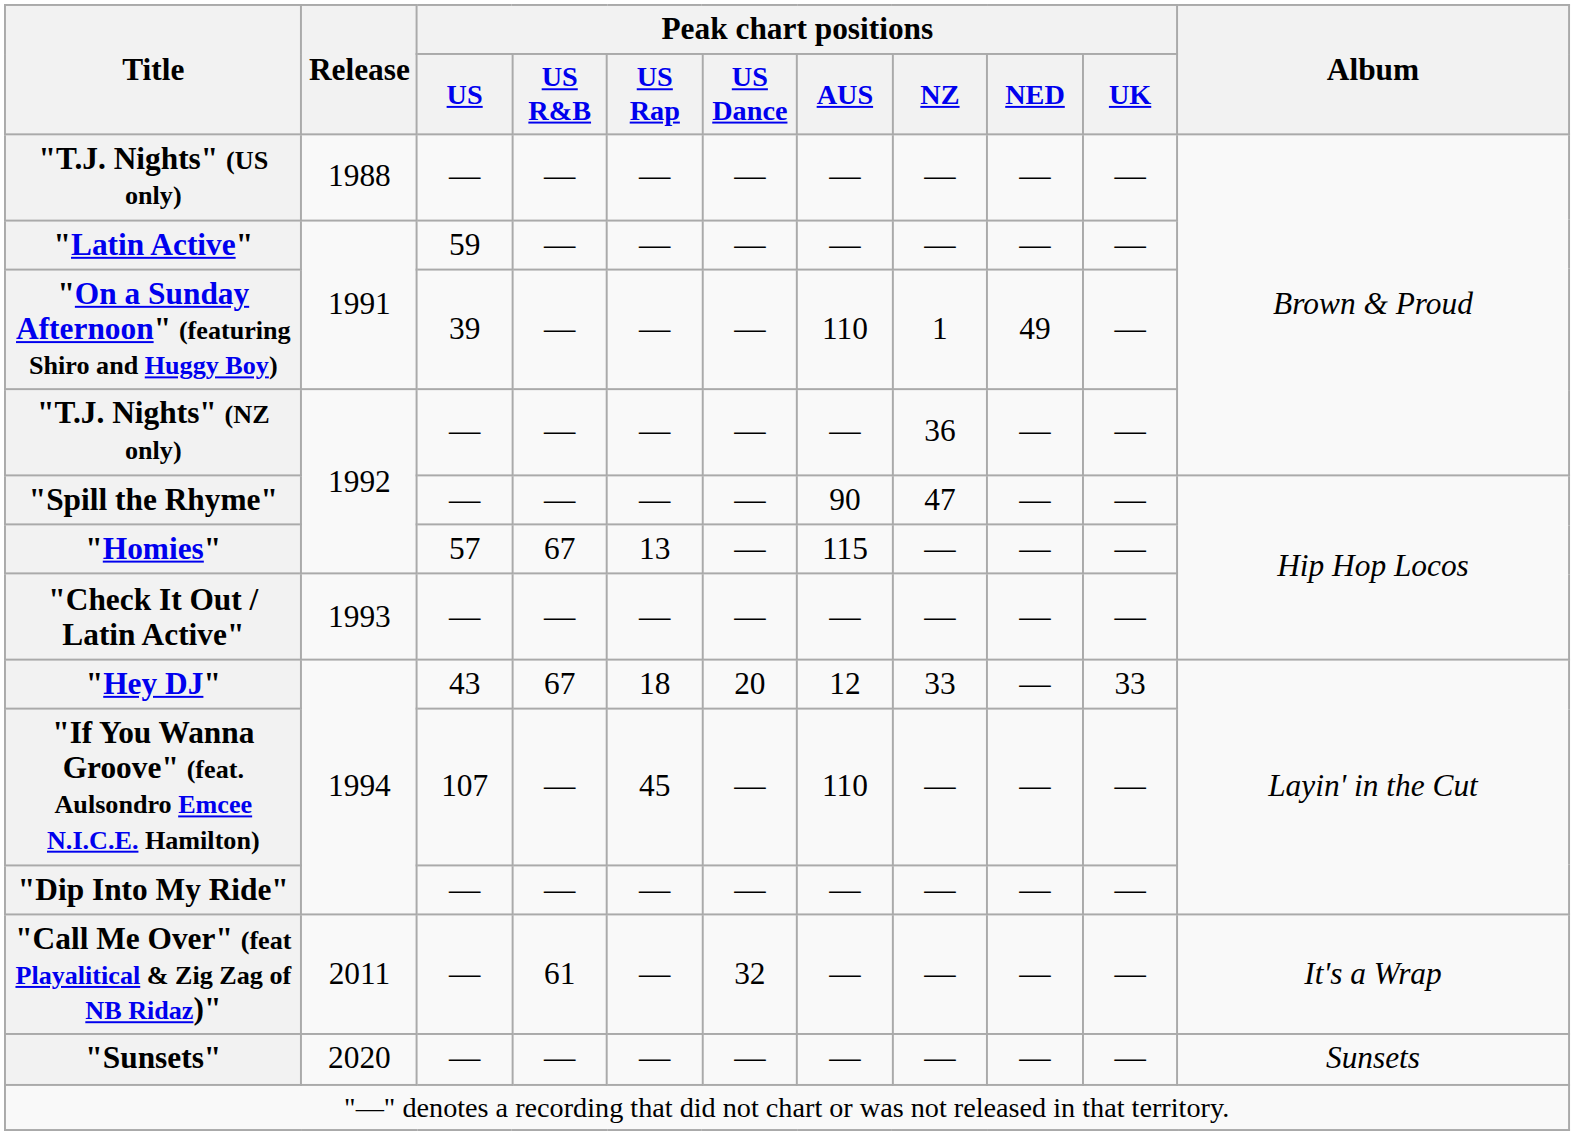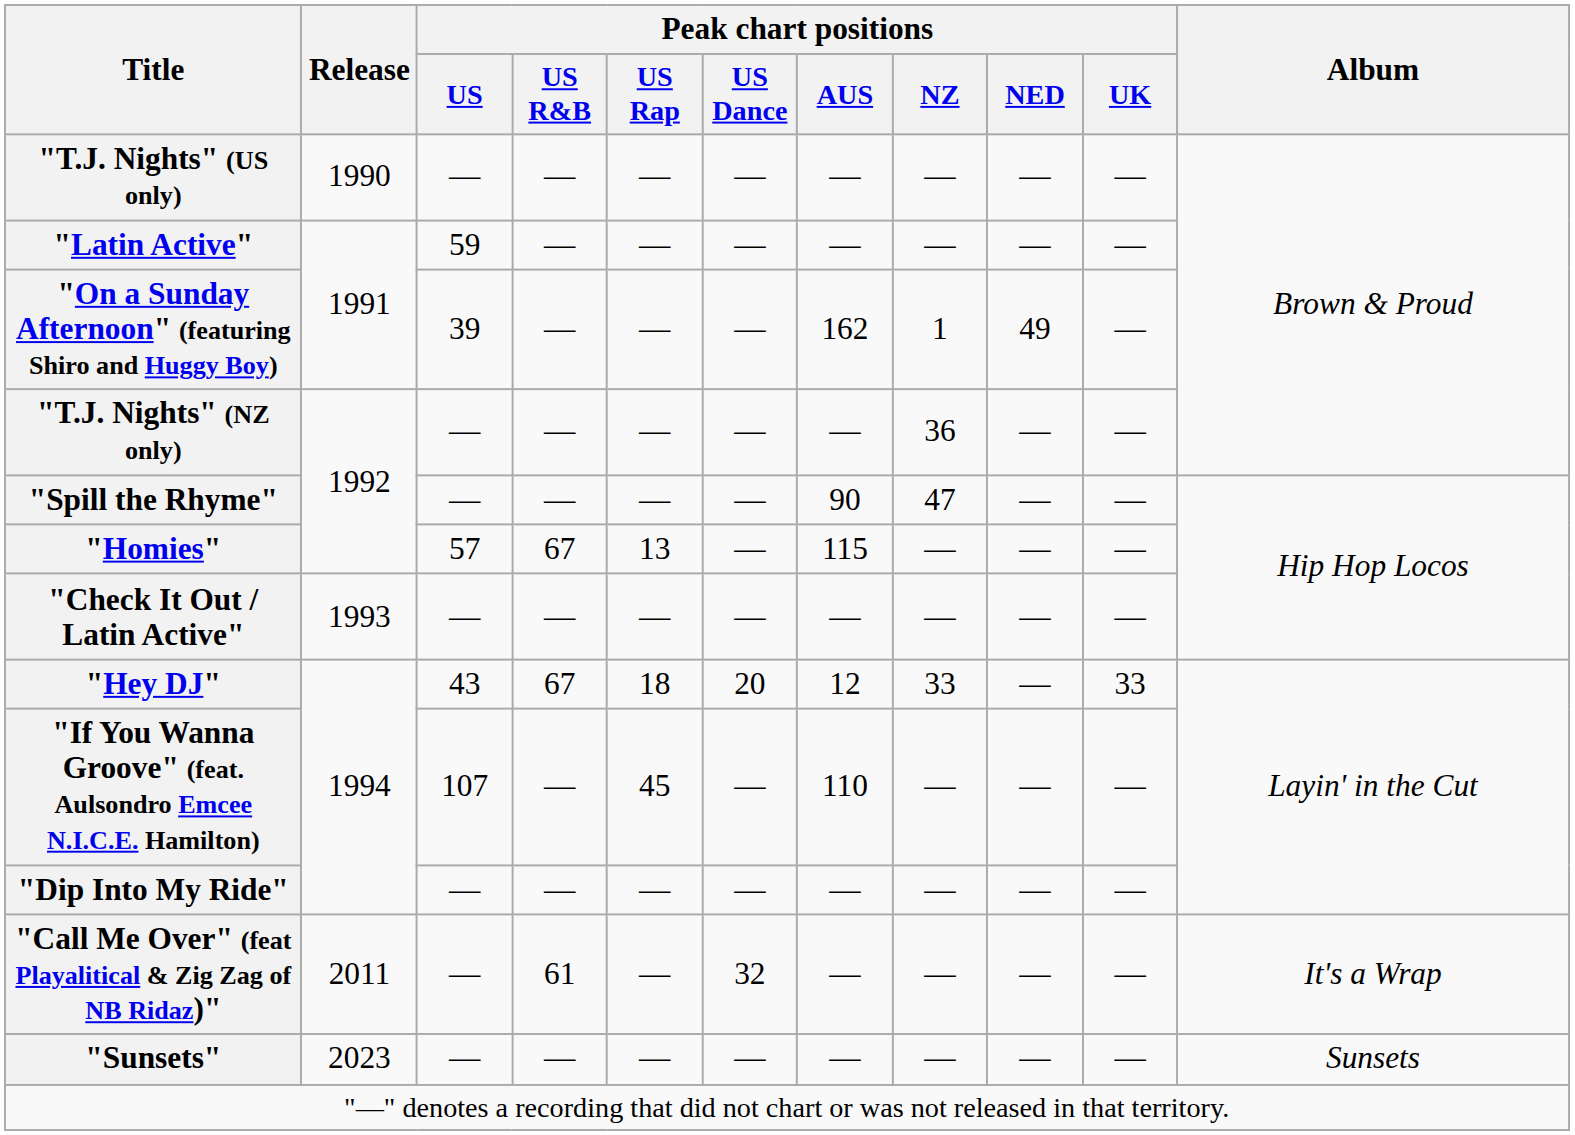"T.J. Nights" (US only) | Release: 1988 -> 1990
"On a Sunday Afternoon" (featuring Shiro and Huggy Boy) | Peak chart positions / AUS: 110 -> 162
"Sunsets" | Release: 2020 -> 2023
